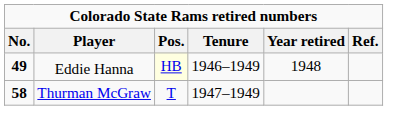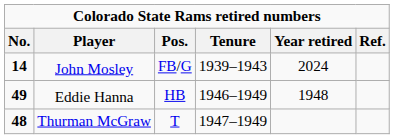+ row: 14 | John Mosley | FB/G | 1939–1943 | 2024
Eddie Hanna | Pos.: lightyellow background -> no background
Thurman McGraw | No.: 58 -> 48
